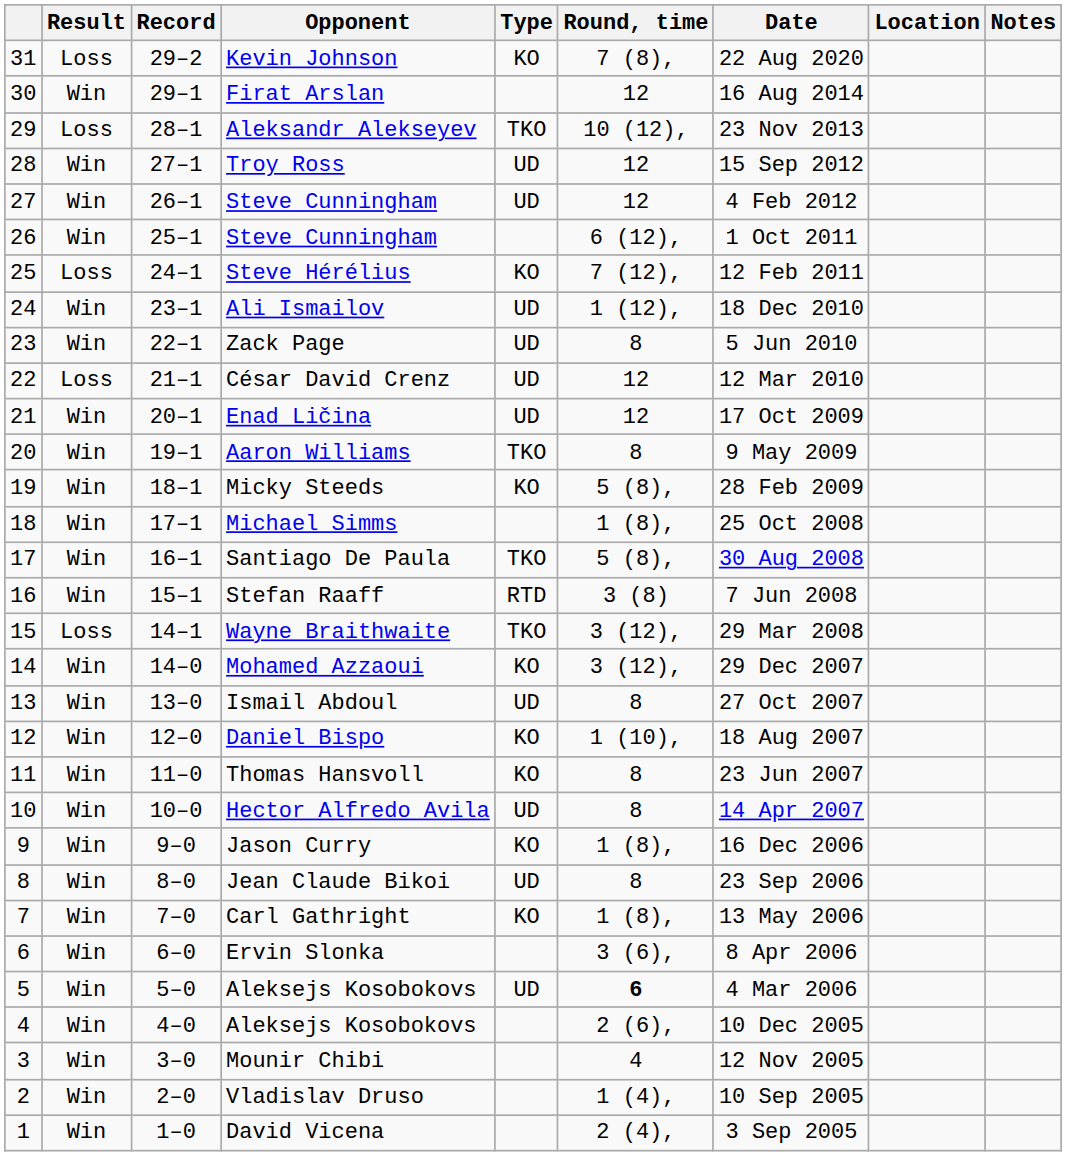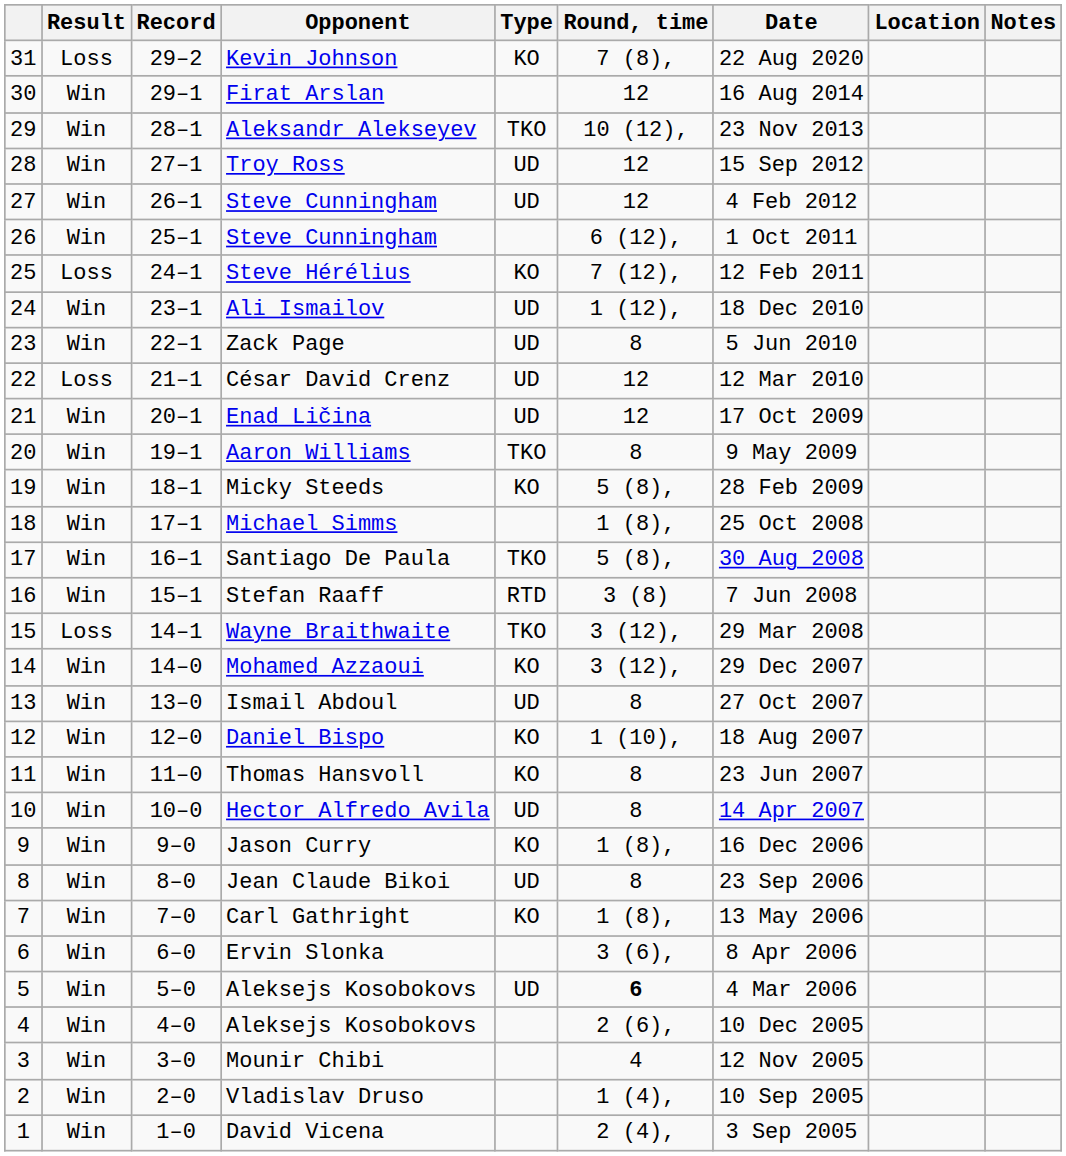Aleksandr Alekseyev | Result: Loss -> Win
